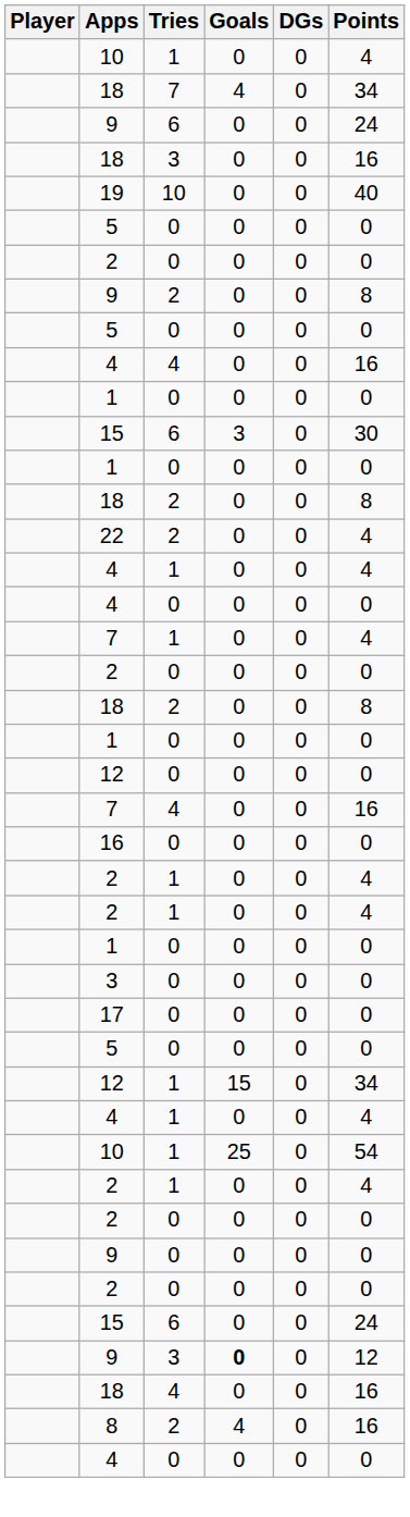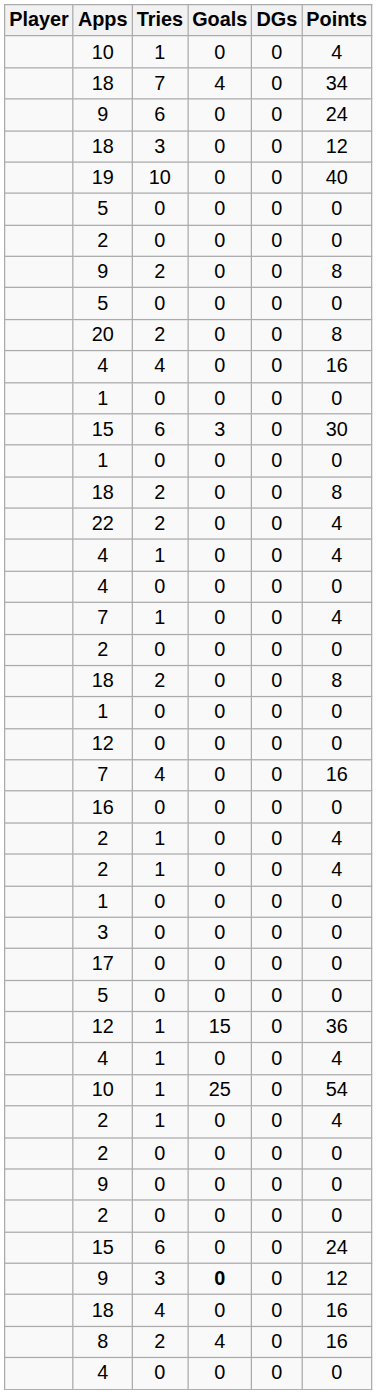18 / 3 | Points: 16 -> 12
+ row: 20 | 2 | 0 | 0 | 8
12 / 1 | Points: 34 -> 36
